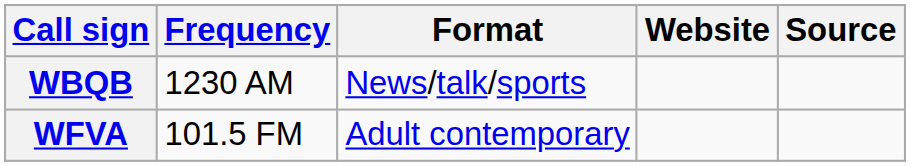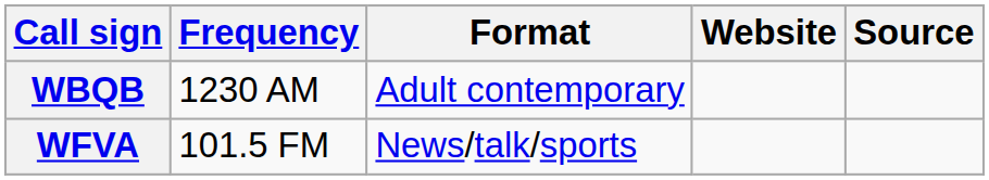WBQB | Format: News/talk/sports -> Adult contemporary
WFVA | Format: Adult contemporary -> News/talk/sports
